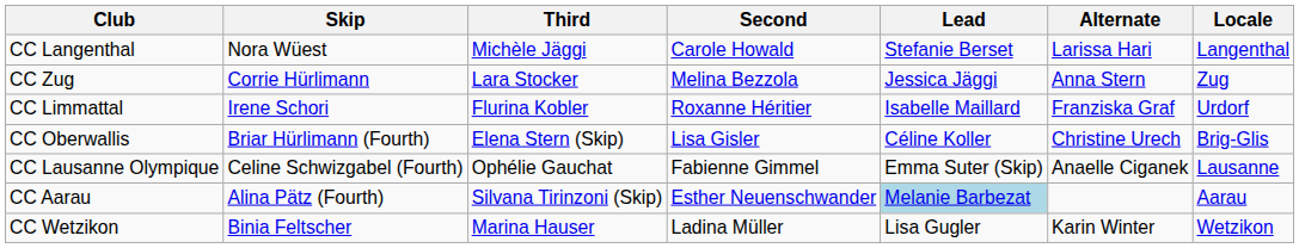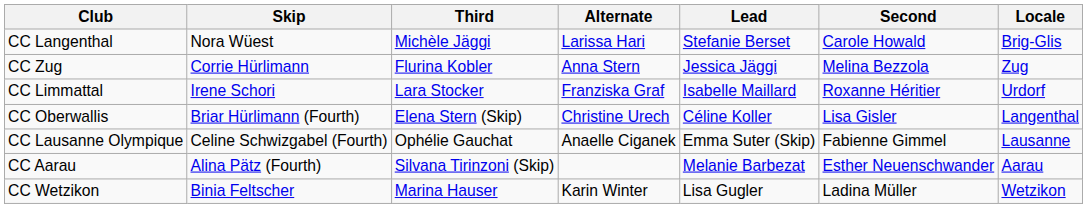columns swapped: Second <-> Alternate
CC Langenthal | Locale: Langenthal -> Brig-Glis
CC Zug | Third: Lara Stocker -> Flurina Kobler
CC Limmattal | Third: Flurina Kobler -> Lara Stocker
CC Oberwallis | Locale: Brig-Glis -> Langenthal
CC Aarau | Lead: lightblue background -> no background
